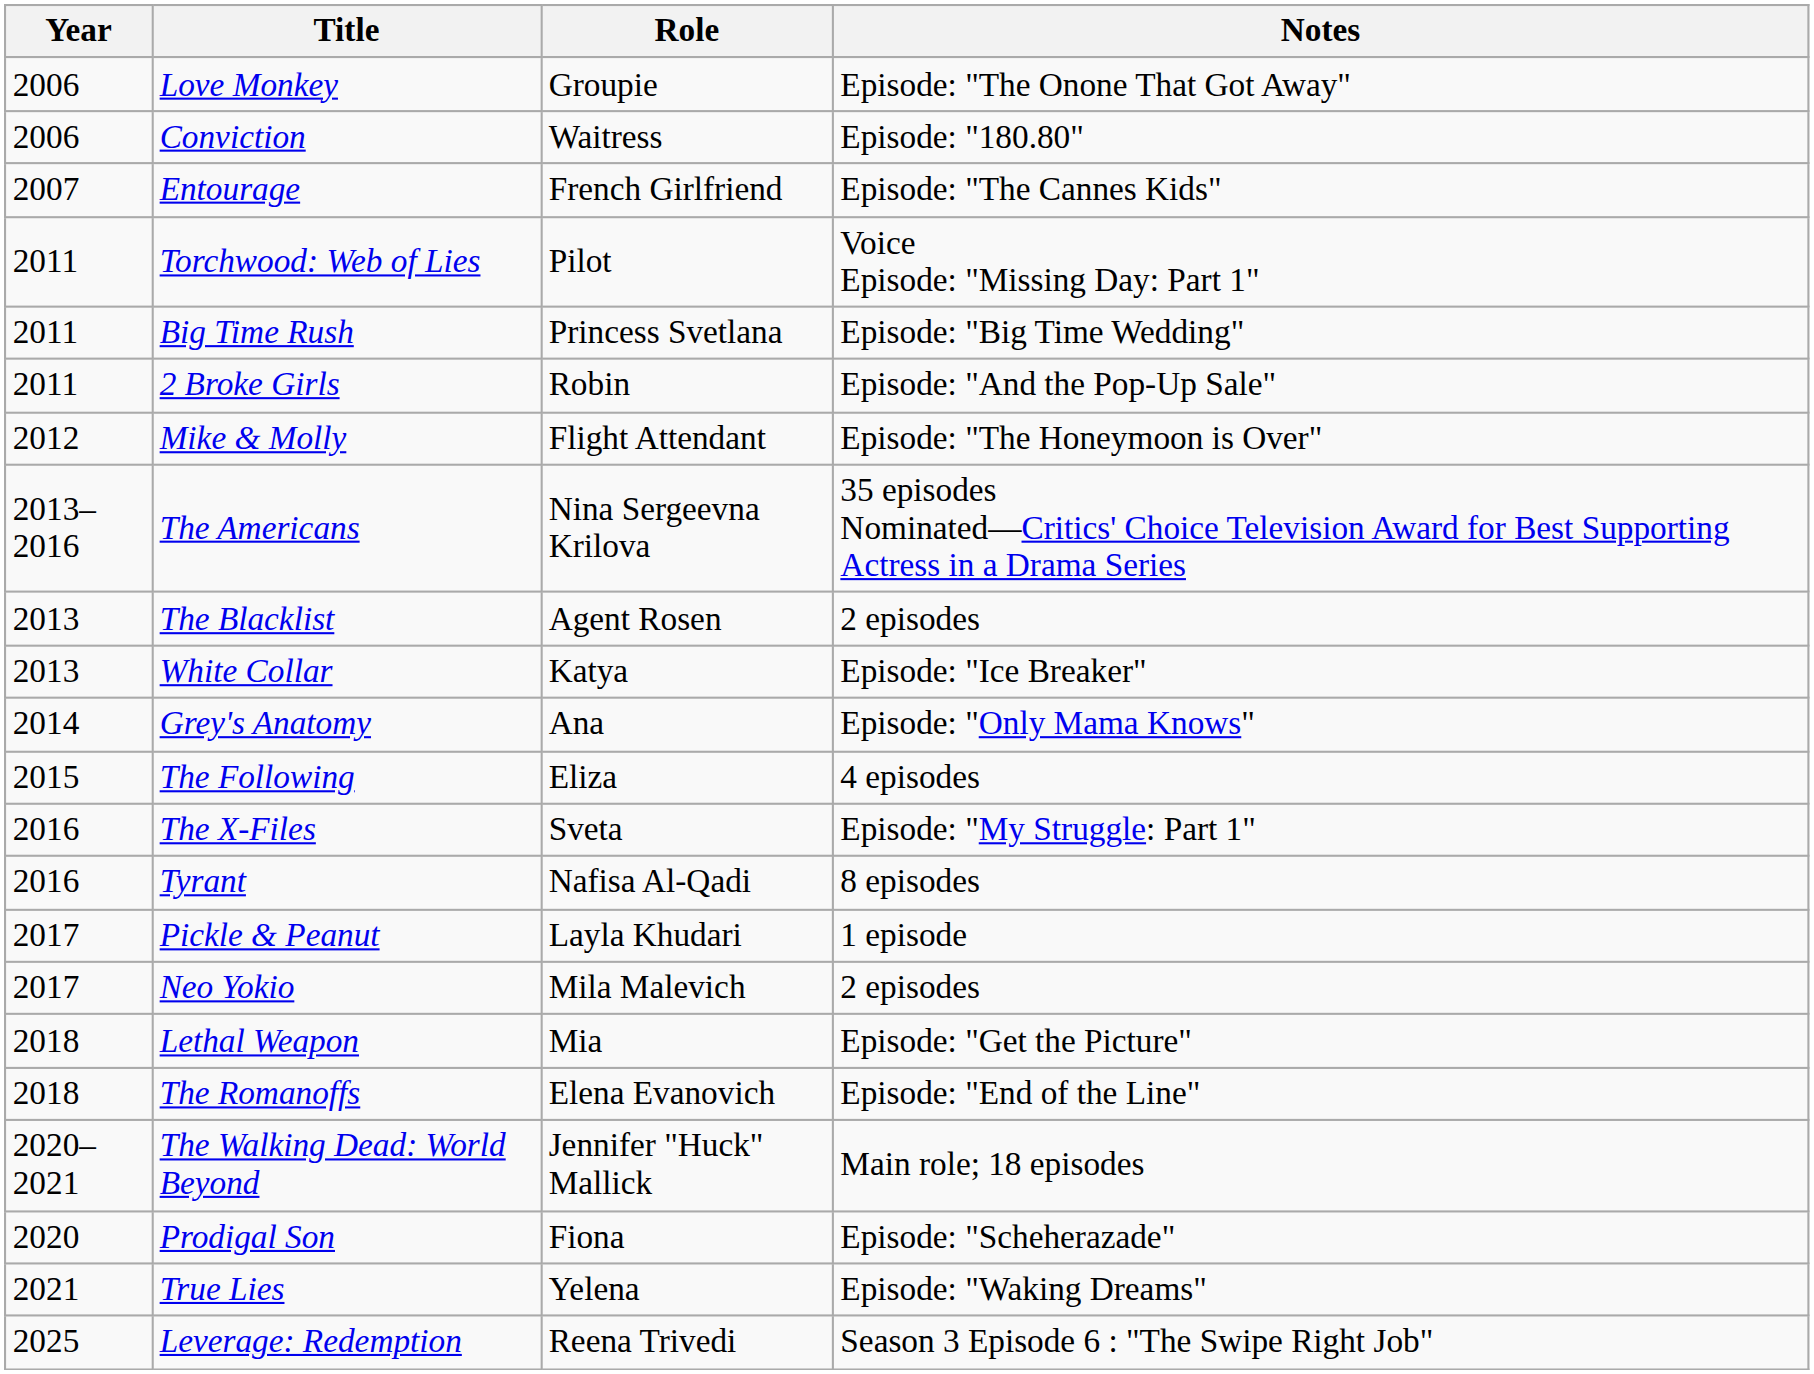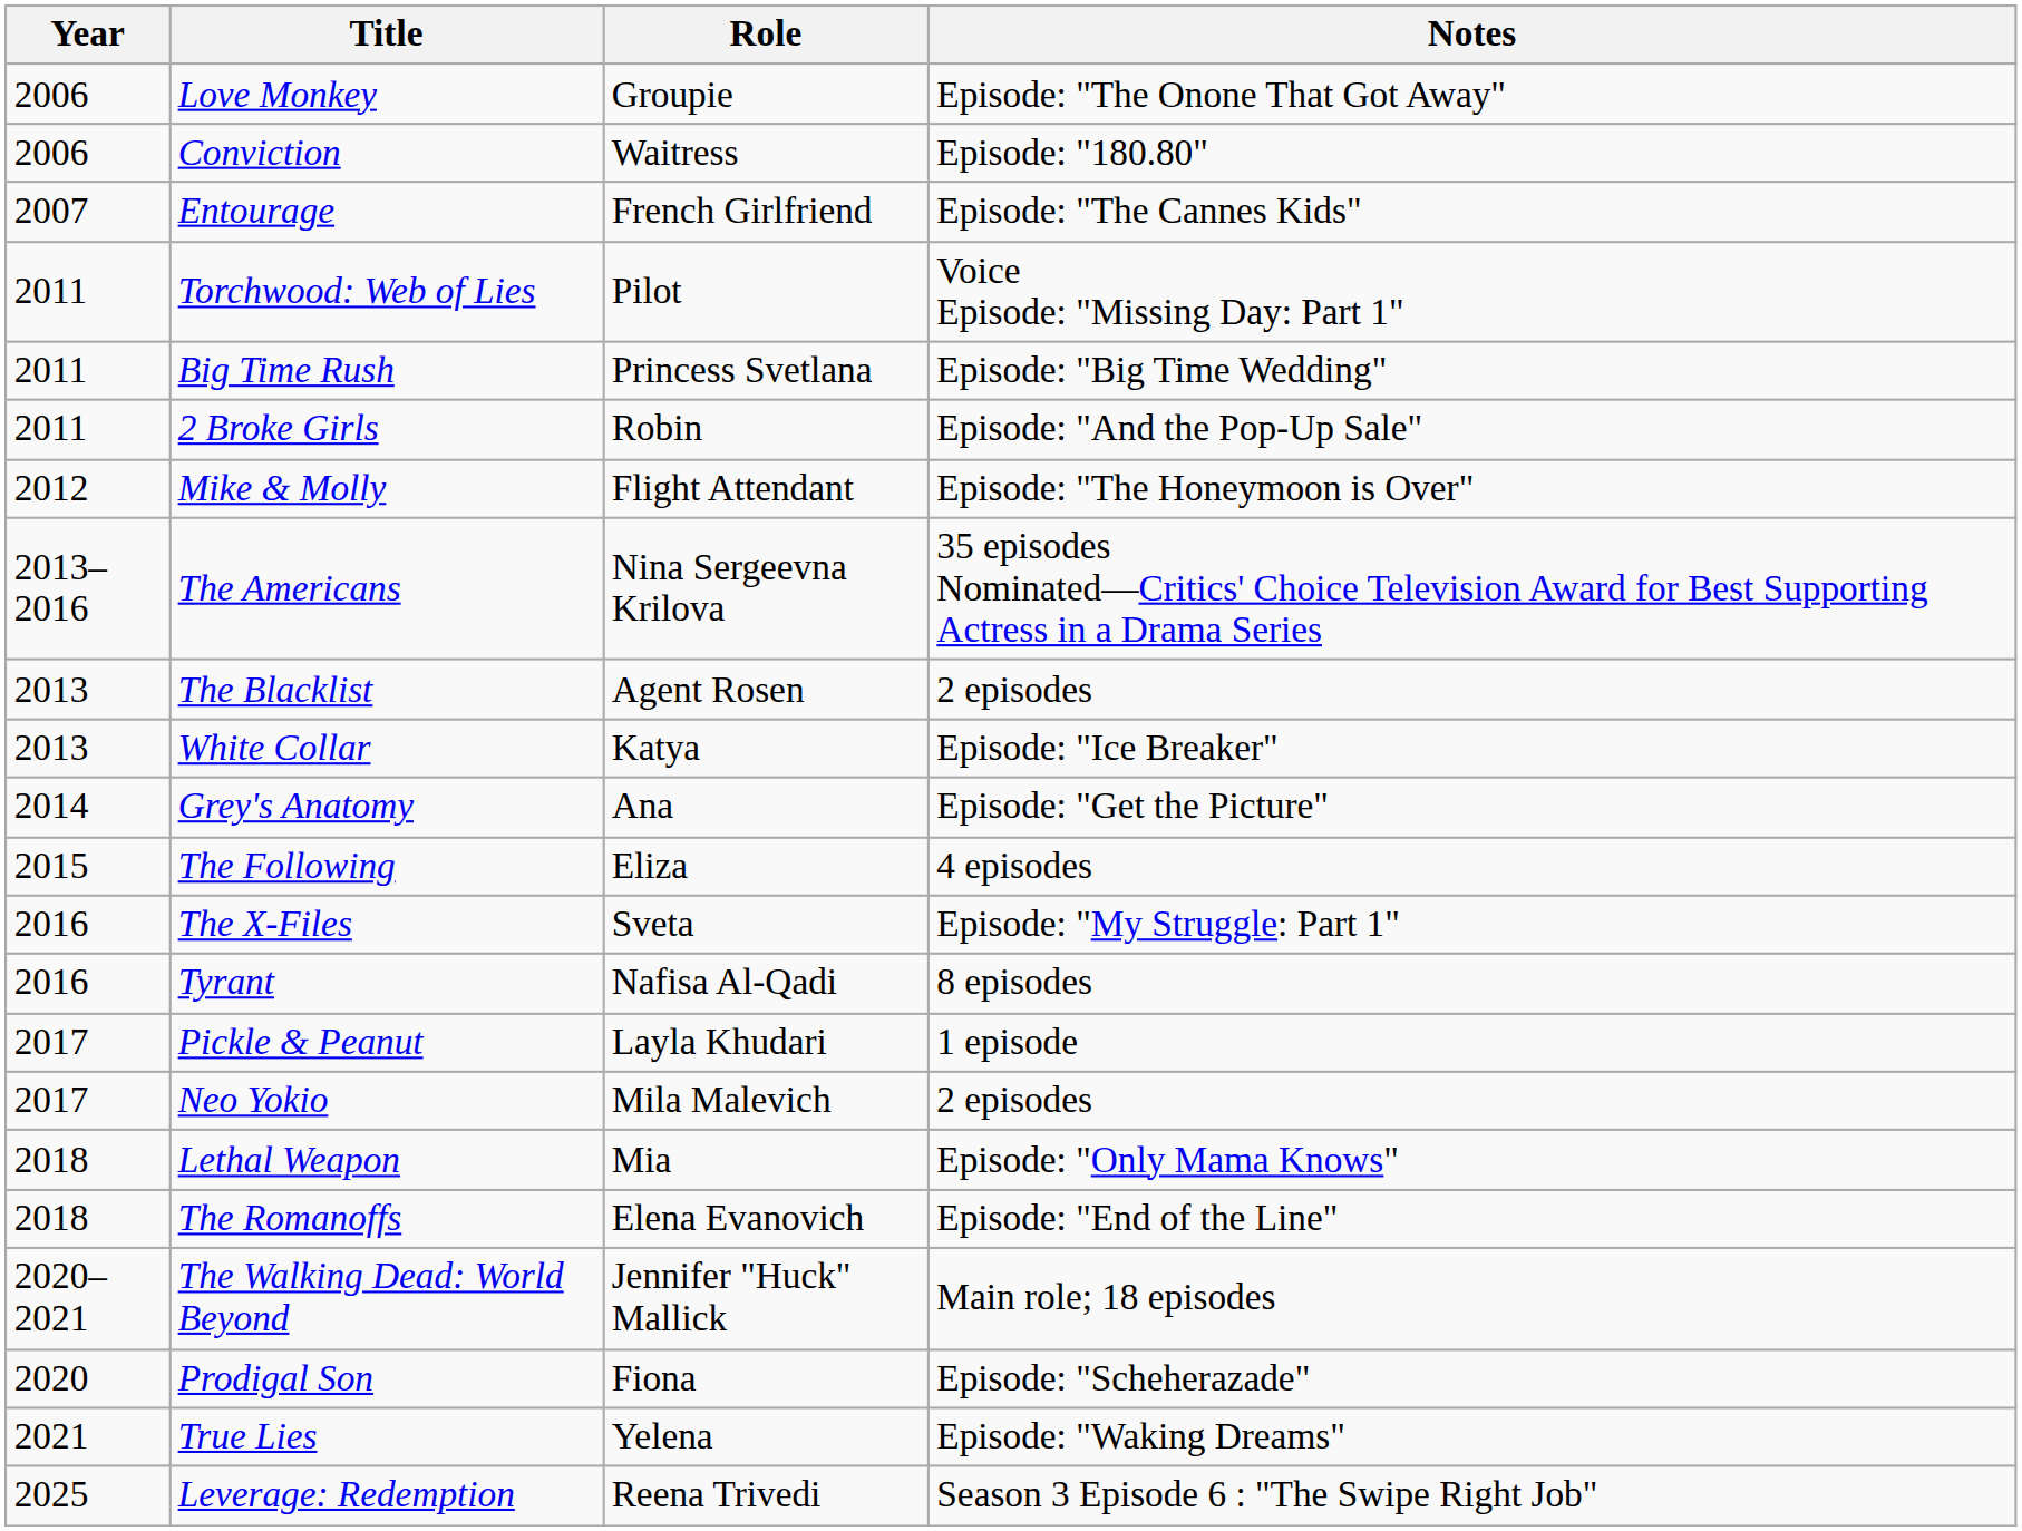Grey's Anatomy | Notes: Episode: "Only Mama Knows" -> Episode: "Get the Picture"
Lethal Weapon | Notes: Episode: "Get the Picture" -> Episode: "Only Mama Knows"
